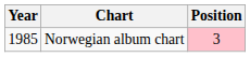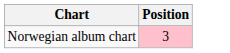- column: Year | 1985
